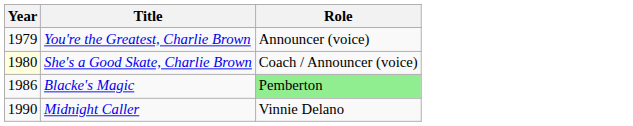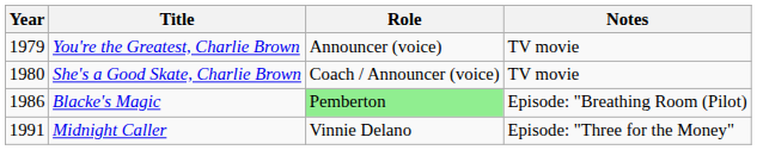+ column: Notes | TV movie | TV movie | Episode: "Breathing Room (Pilot) | Episode: "Three for the Money"
She's a Good Skate, Charlie Brown | Year: lightyellow background -> no background
Midnight Caller | Year: 1990 -> 1991
